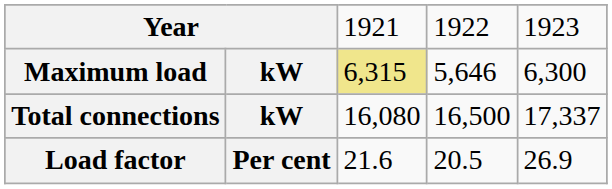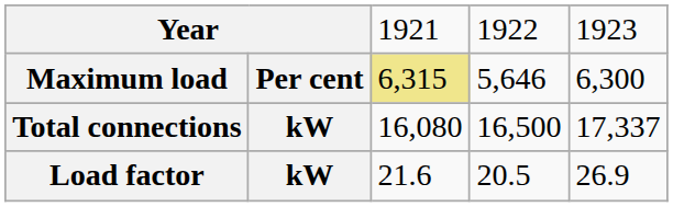Maximum load | column 2: kW -> Per cent
Load factor | column 2: Per cent -> kW
